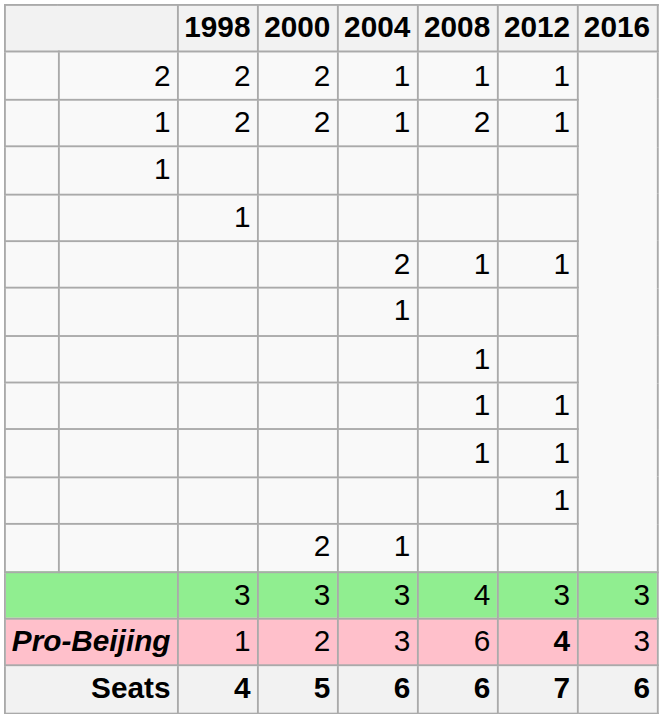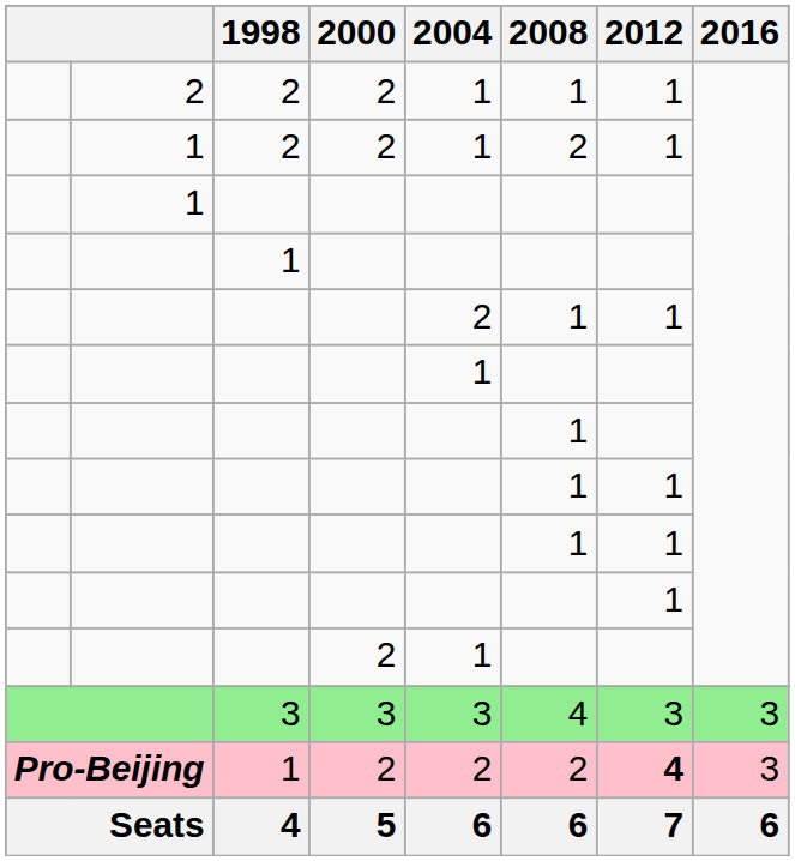Pro-Beijing | 2004: 3 -> 2
Pro-Beijing | 2008: 6 -> 2
